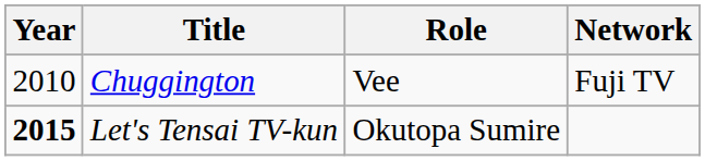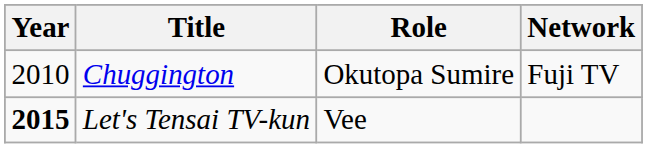Chuggington | Role: Vee -> Okutopa Sumire
Let's Tensai TV-kun | Role: Okutopa Sumire -> Vee
